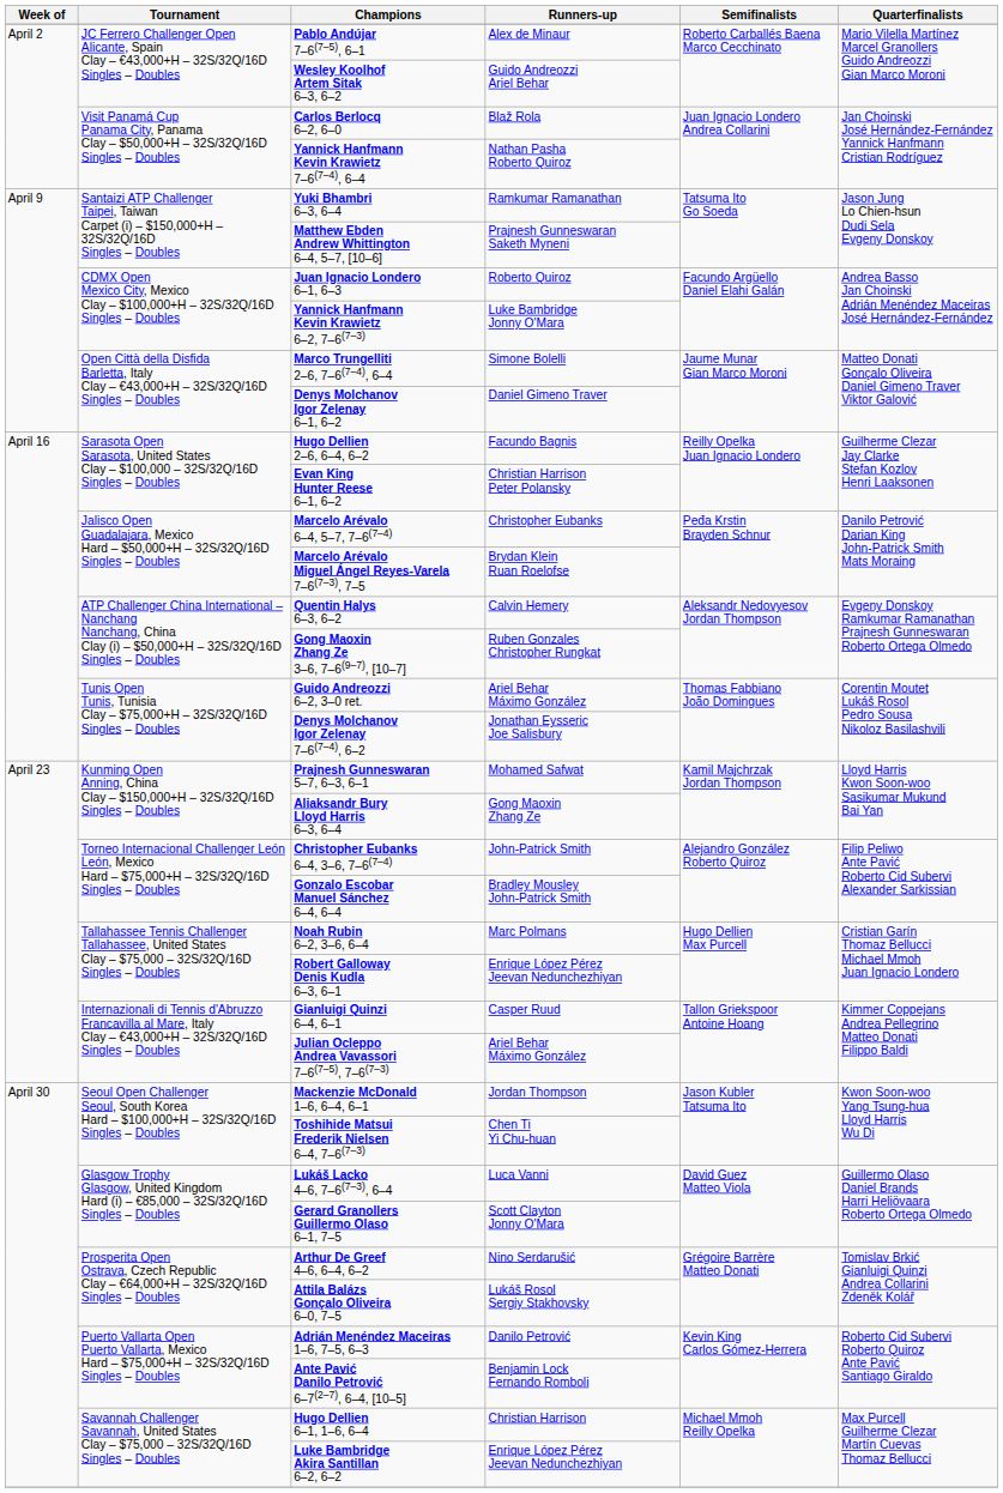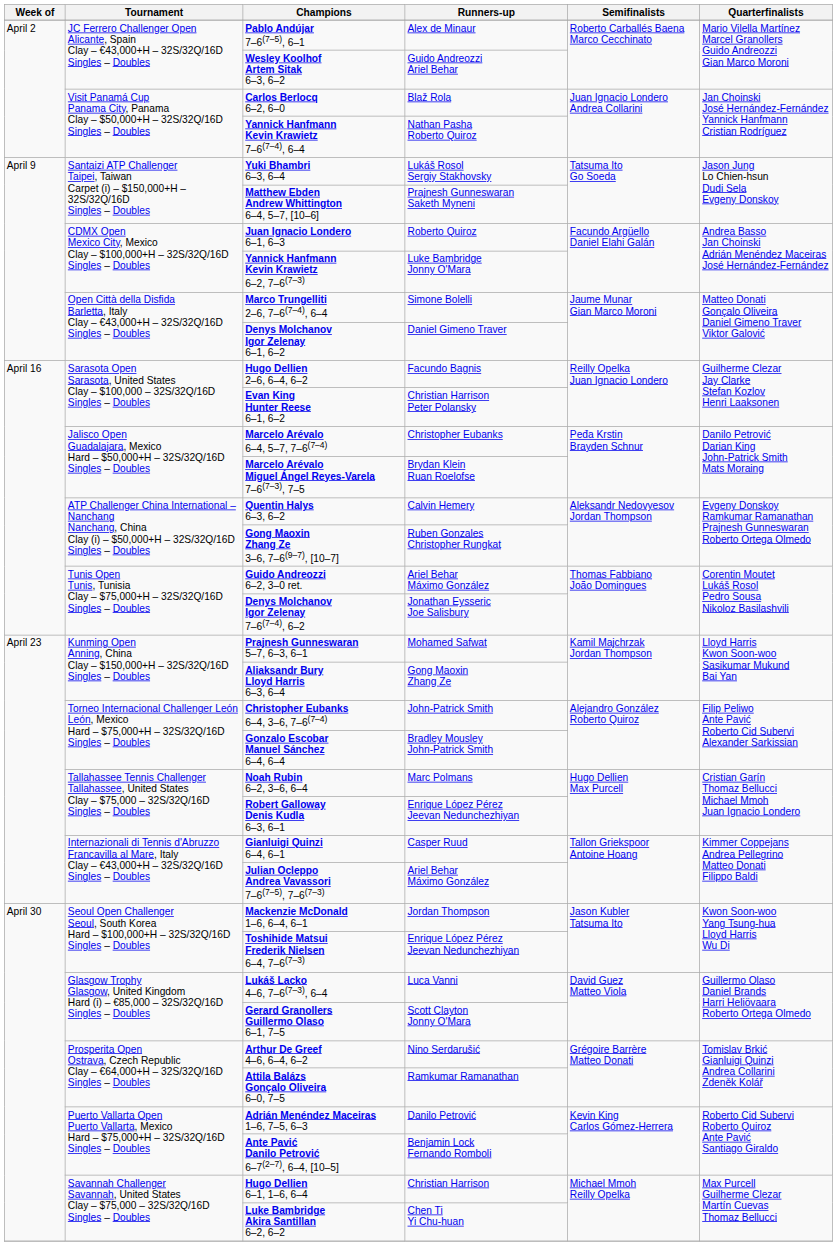Yuki Bhambri 6–3, 6–4 | Runners-up: Ramkumar Ramanathan -> Lukáš Rosol Sergiy Stakhovsky
Toshihide Matsui Frederik Nielsen 6–4, 7–6(7–3) | Runners-up: Chen Ti Yi Chu-huan -> Enrique López Pérez Jeevan Nedunchezhiyan
Attila Balázs Gonçalo Oliveira 6–0, 7–5 | Runners-up: Lukáš Rosol Sergiy Stakhovsky -> Ramkumar Ramanathan
Luke Bambridge Akira Santillan 6–2, 6–2 | Runners-up: Enrique López Pérez Jeevan Nedunchezhiyan -> Chen Ti Yi Chu-huan
